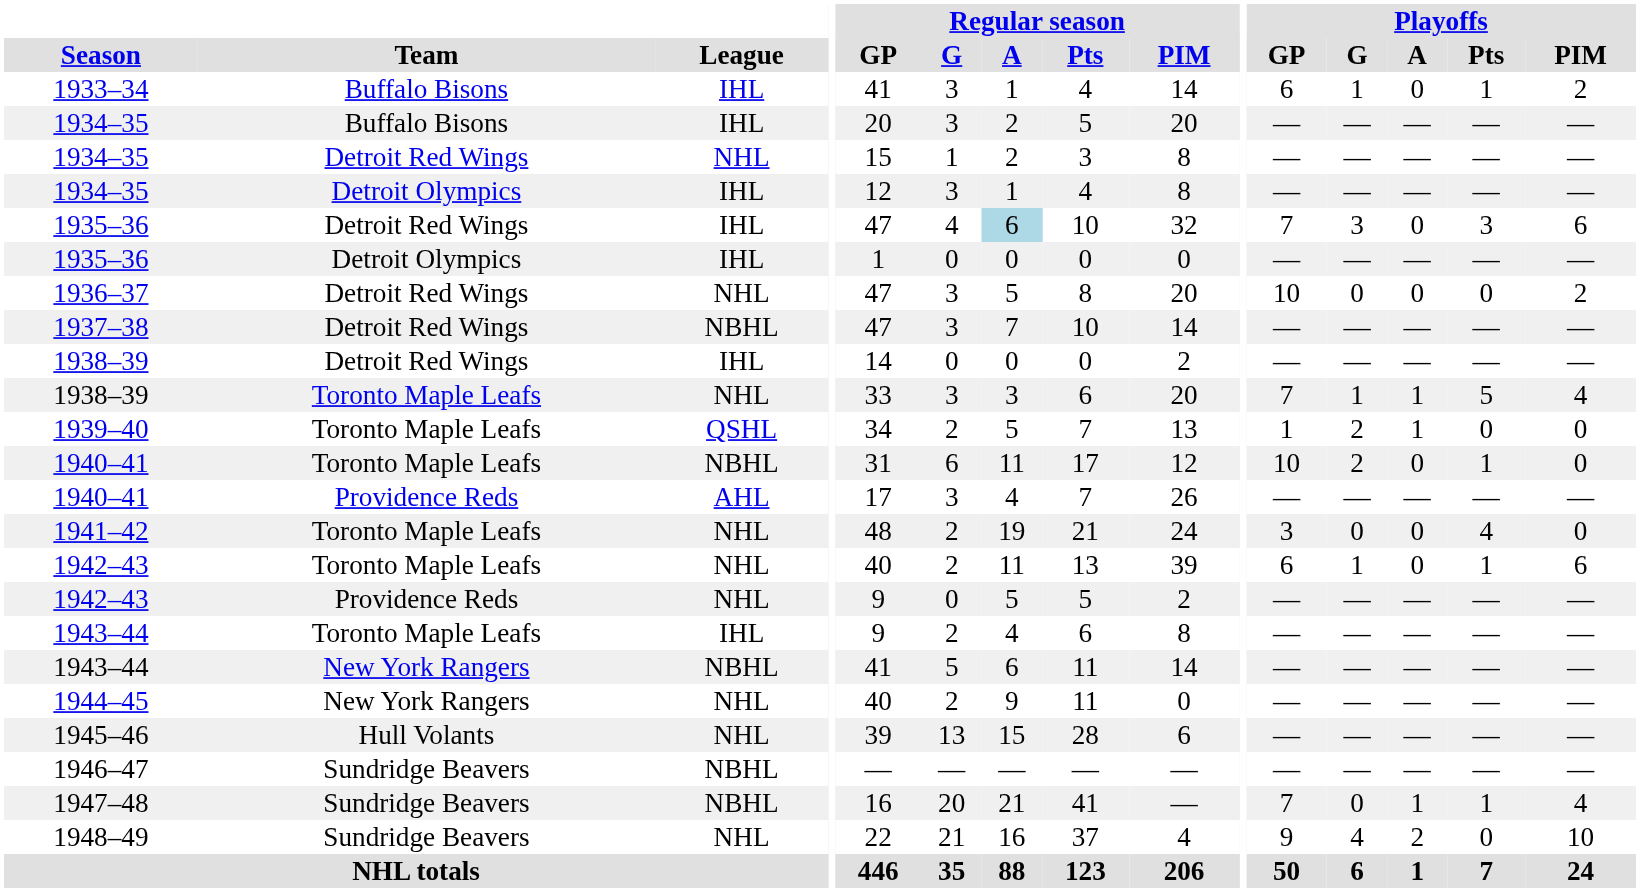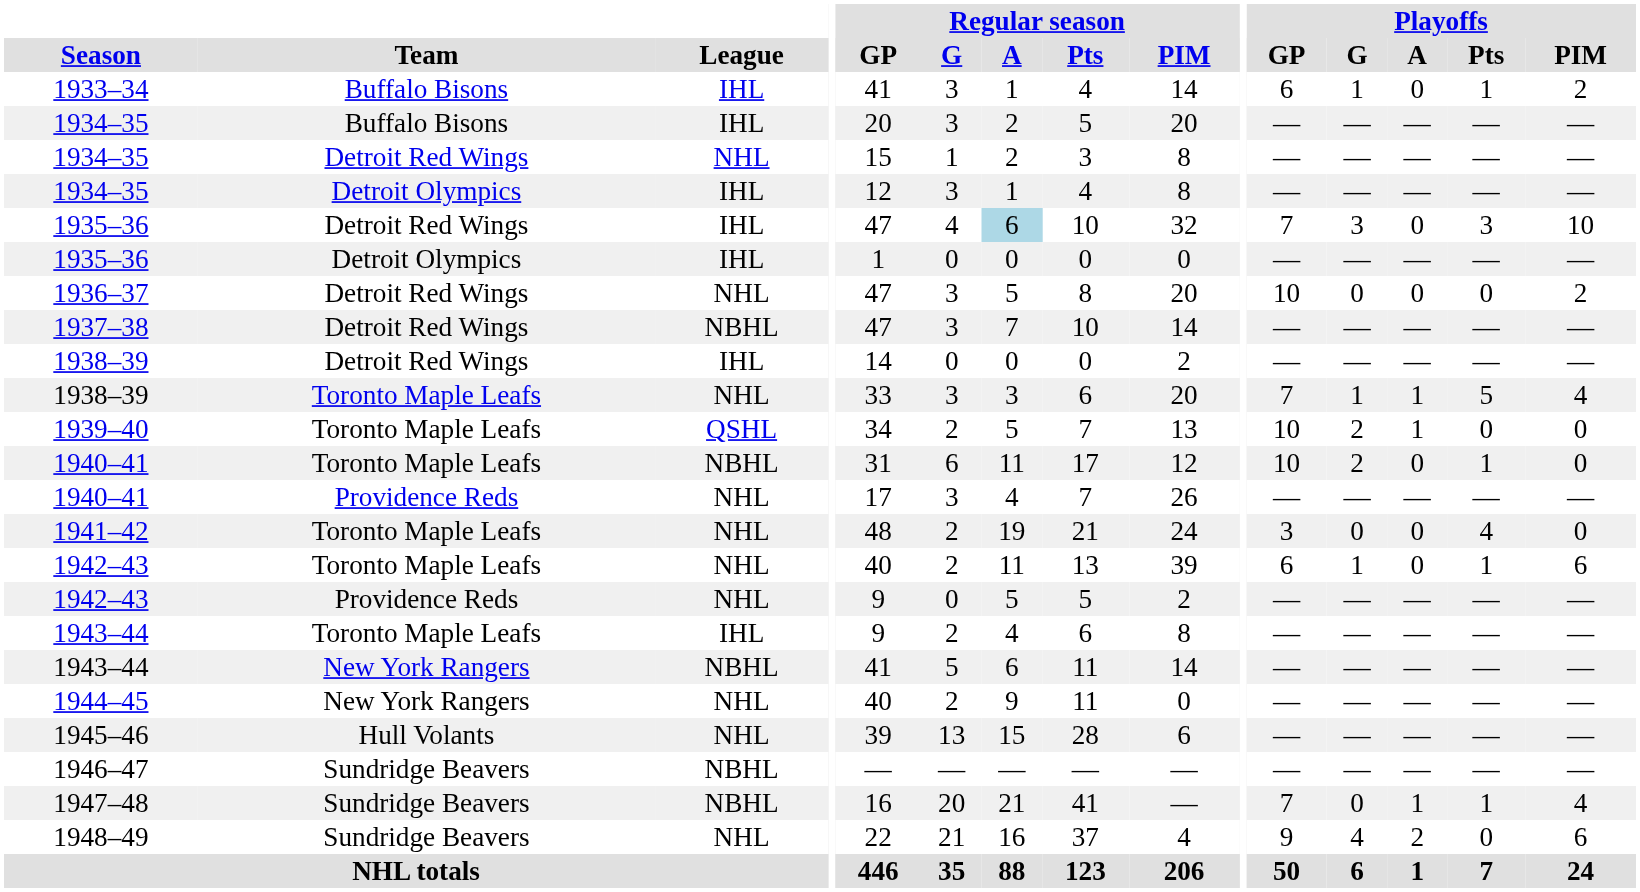1935–36 / Detroit Red Wings | Playoffs / PIM: 6 -> 10
1939–40 | Playoffs / GP: 1 -> 10
1940–41 / Providence Reds | League: AHL -> NHL
1948–49 | Playoffs / PIM: 10 -> 6
